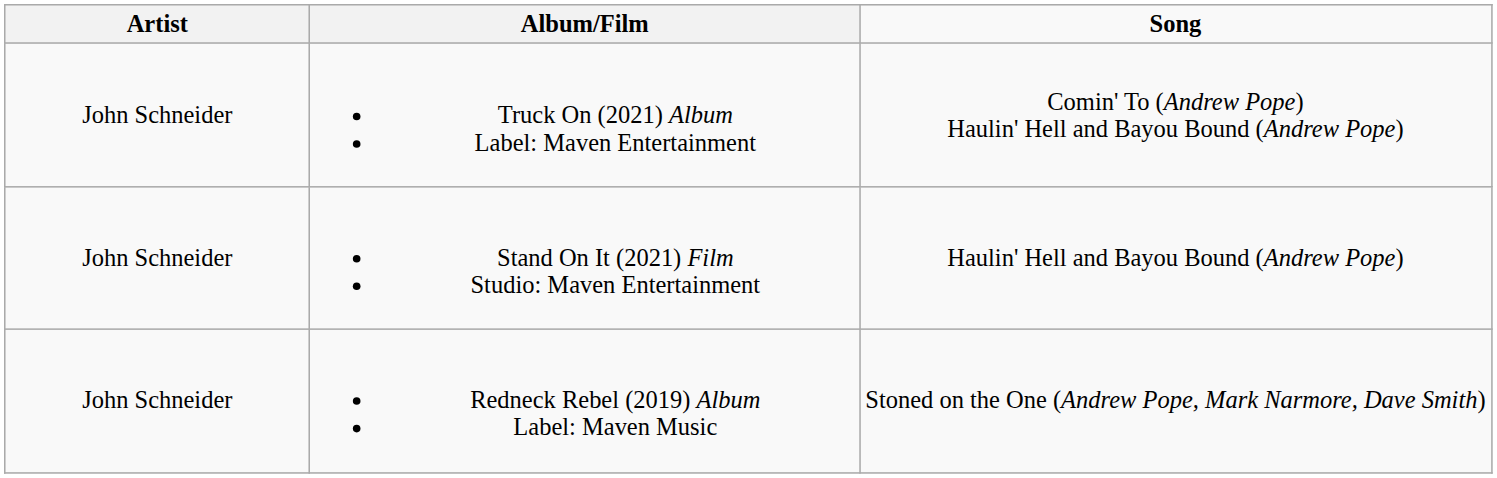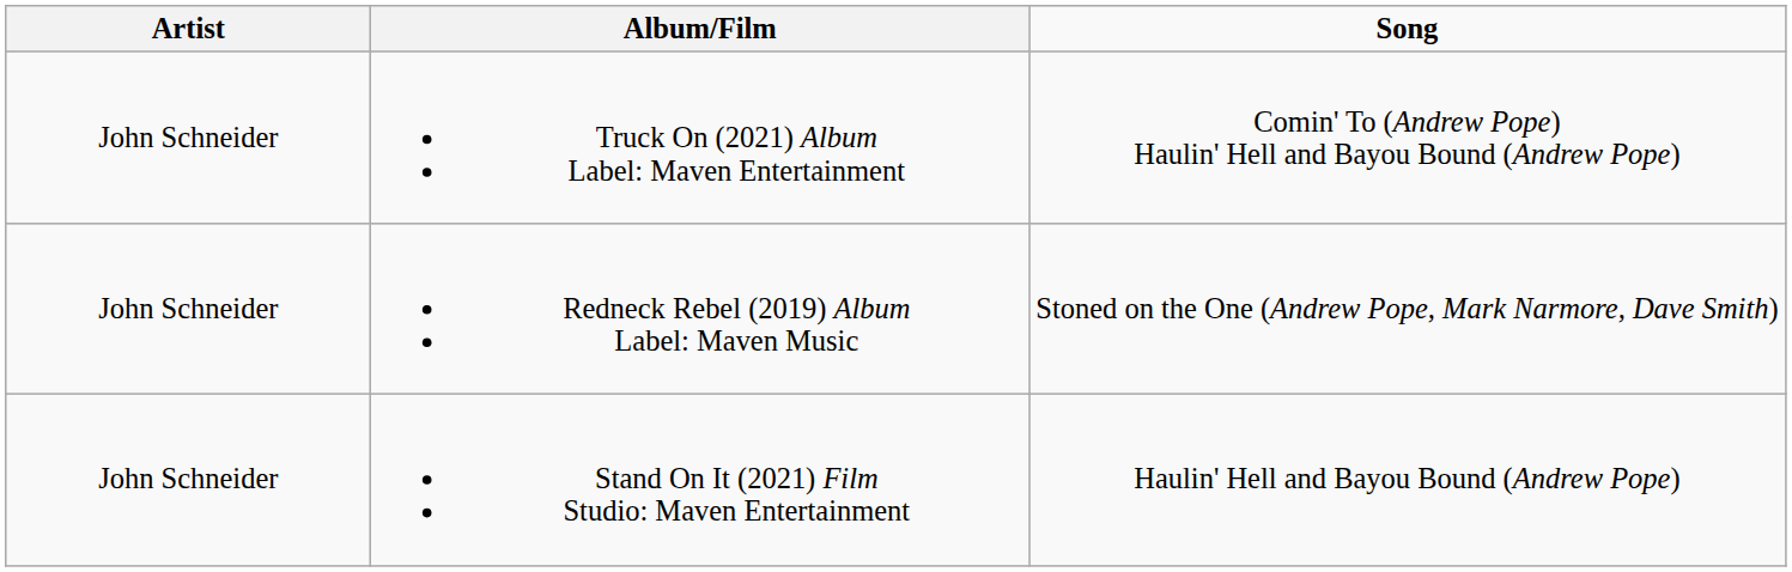rows swapped: Stand On It (2021) Film Studio: Maven Entertainment <-> Redneck Rebel (2019) Album Label: Maven Music
